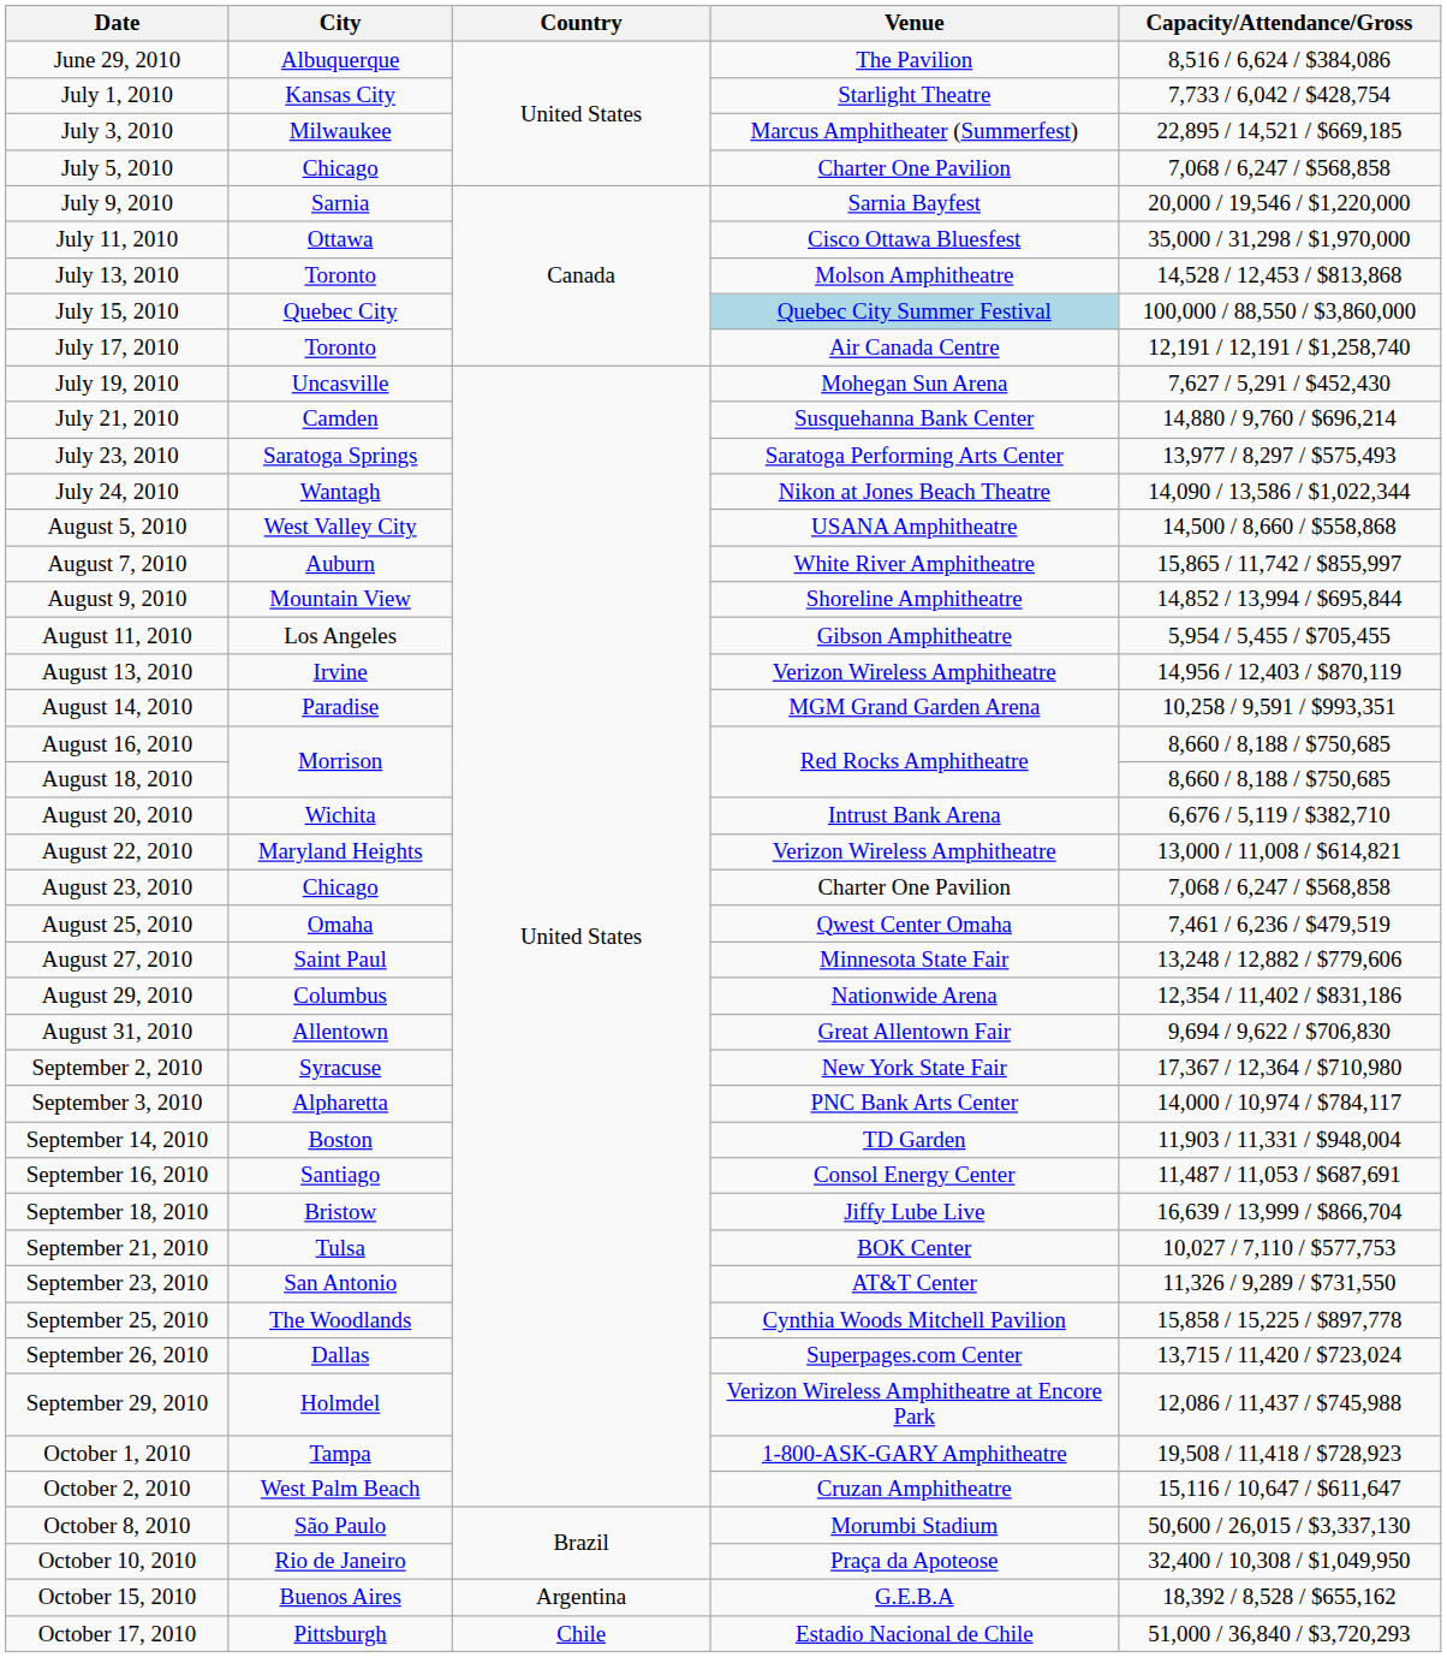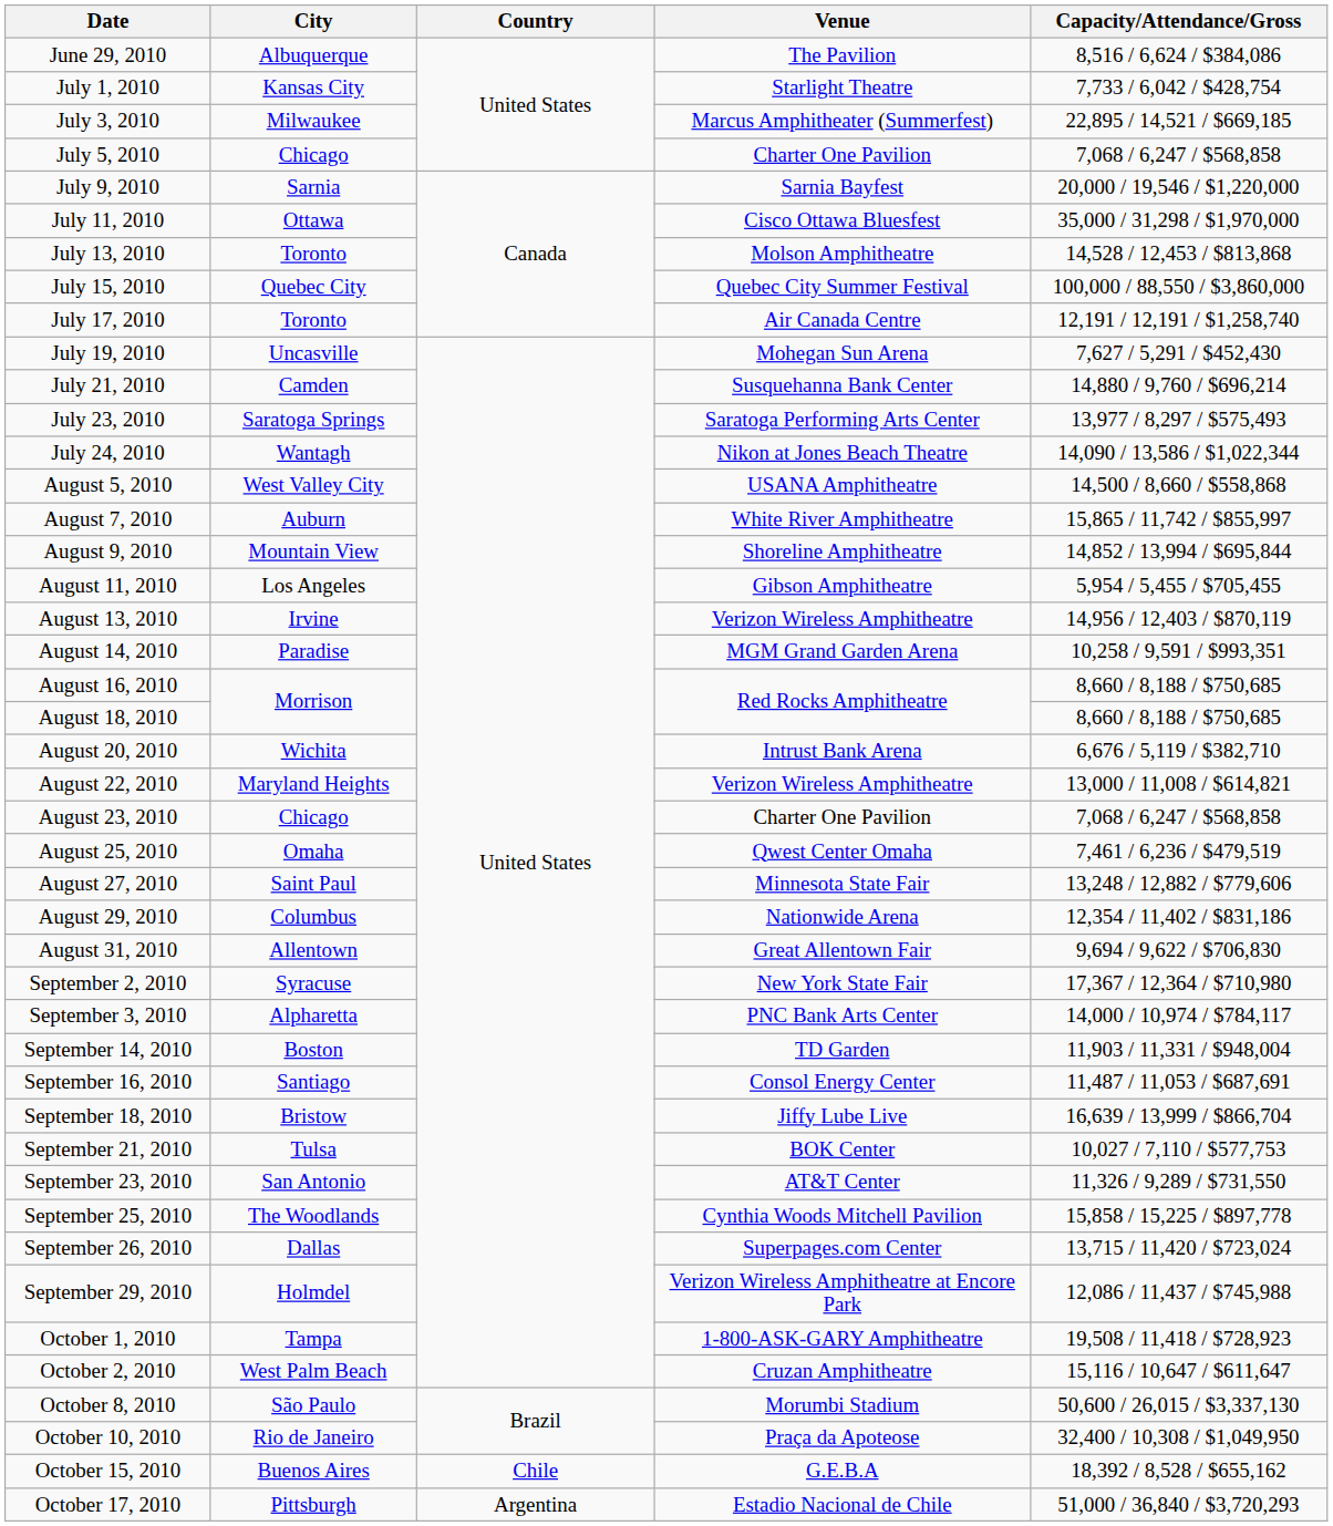July 15, 2010 | Venue: lightblue background -> no background
October 15, 2010 | Country: Argentina -> Chile
October 17, 2010 | Country: Chile -> Argentina
